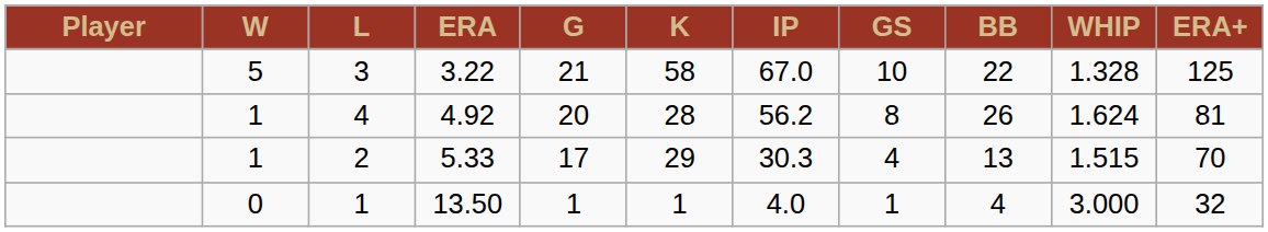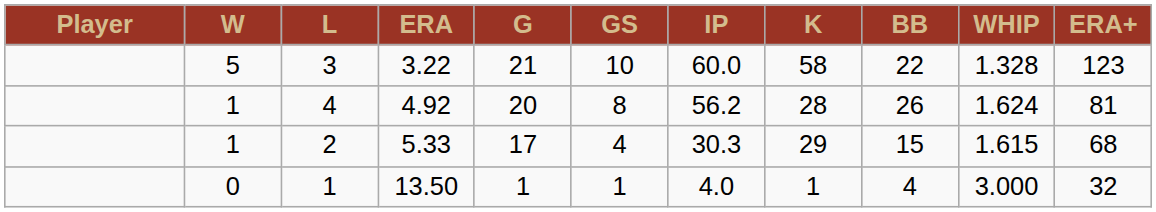columns swapped: GS <-> K
3 | IP: 67.0 -> 60.0
3 | ERA+: 125 -> 123
2 | BB: 13 -> 15
2 | WHIP: 1.515 -> 1.615
2 | ERA+: 70 -> 68
